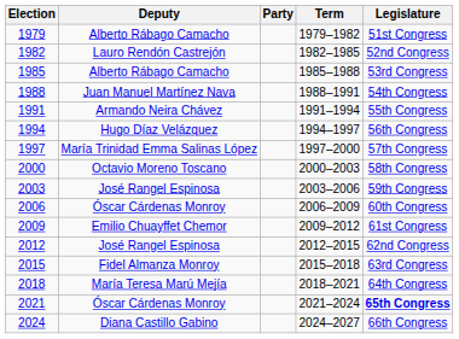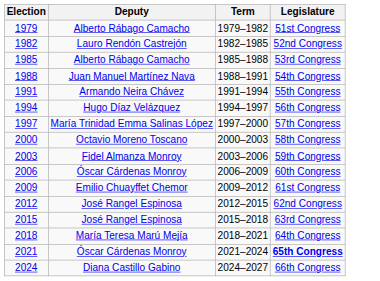- column: Party
2003 | Deputy: José Rangel Espinosa -> Fidel Almanza Monroy
2015 | Deputy: Fidel Almanza Monroy -> José Rangel Espinosa
